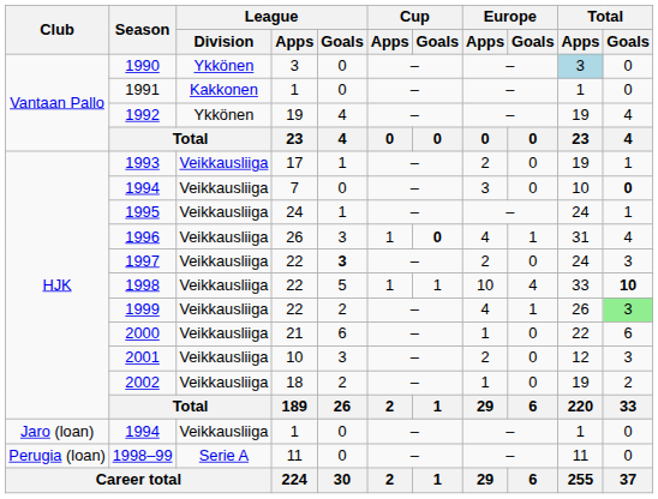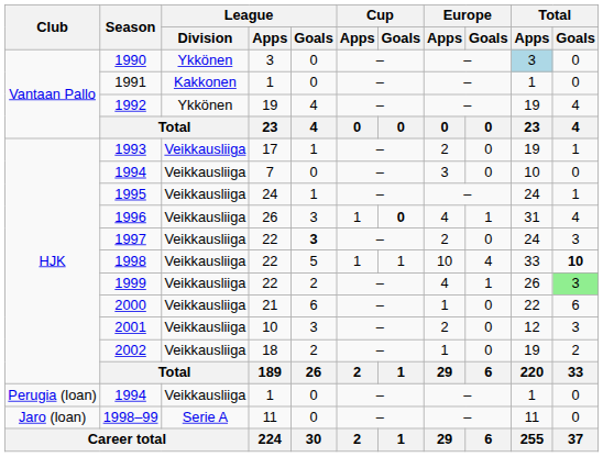1994 / 7 | Total / Goals: bold -> normal
1994 / 1 | Club: Jaro (loan) -> Perugia (loan)
1998–99 | Club: Perugia (loan) -> Jaro (loan)
